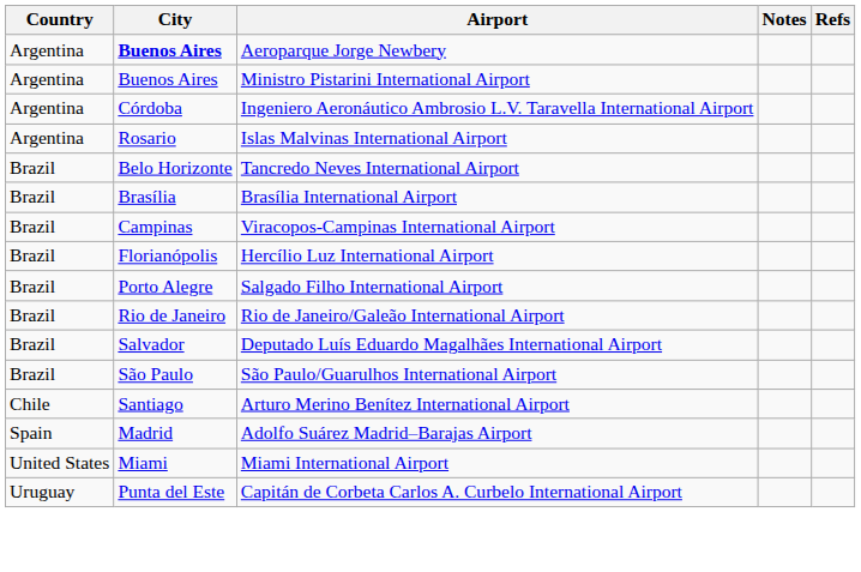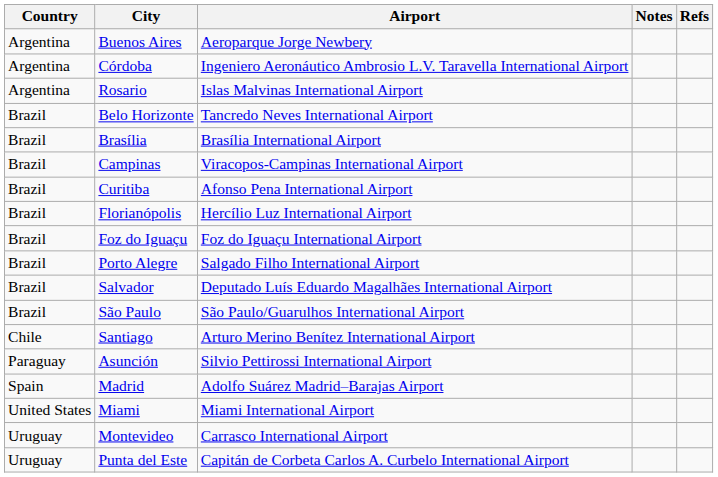Aeroparque Jorge Newbery | City: bold -> normal
- row: Argentina | Buenos Aires | Ministro Pistarini International Airport
+ row: Brazil | Curitiba | Afonso Pena International Airport
+ row: Brazil | Foz do Iguaçu | Foz do Iguaçu International Airport
- row: Brazil | Rio de Janeiro | Rio de Janeiro/Galeão International Airport
+ row: Paraguay | Asunción | Silvio Pettirossi International Airport
+ row: Uruguay | Montevideo | Carrasco International Airport
